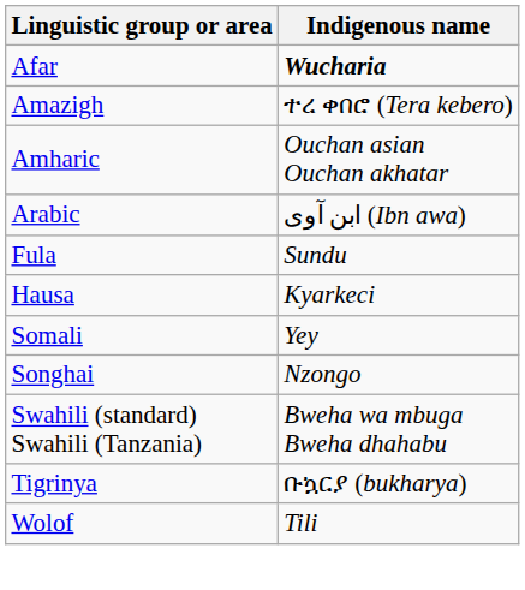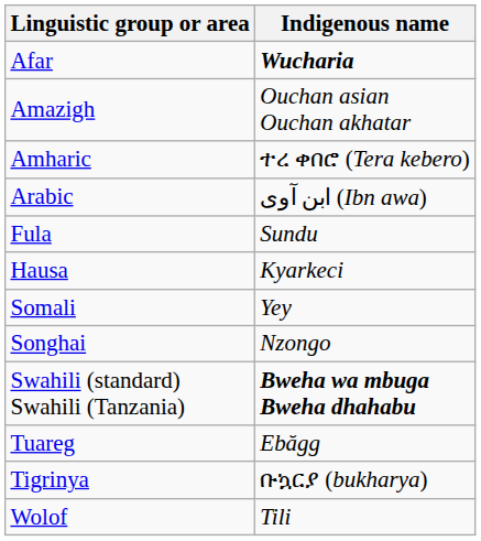Amazigh | Indigenous name: ተረ ቀበሮ (Tera kebero) -> Ouchan asian Ouchan akhatar
Amharic | Indigenous name: Ouchan asian Ouchan akhatar -> ተረ ቀበሮ (Tera kebero)
Swahili (standard) Swahili (Tanzania) | Indigenous name: normal -> bold
+ row: Tuareg | Ebăgg
